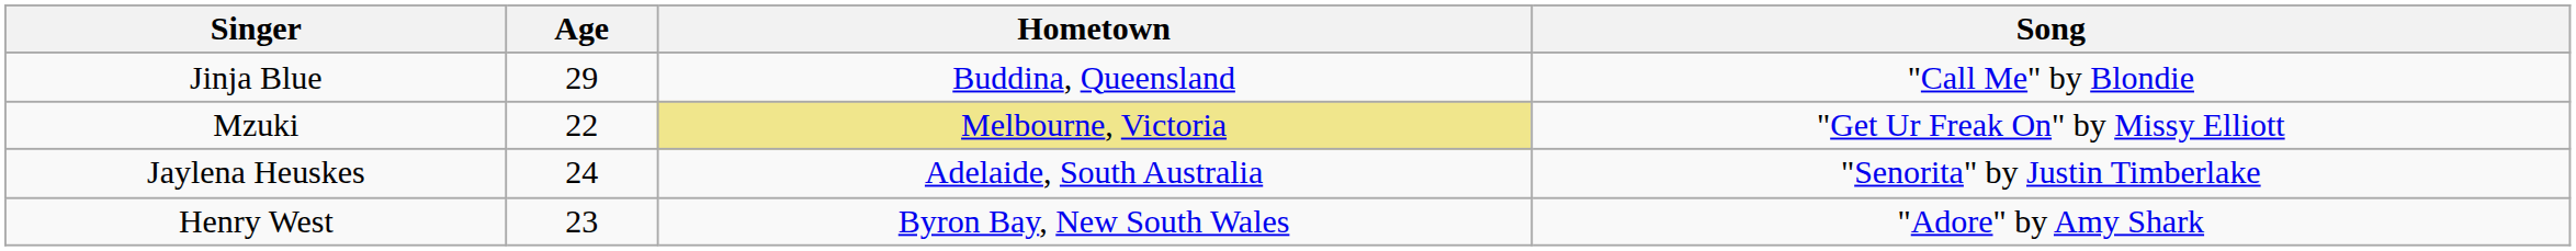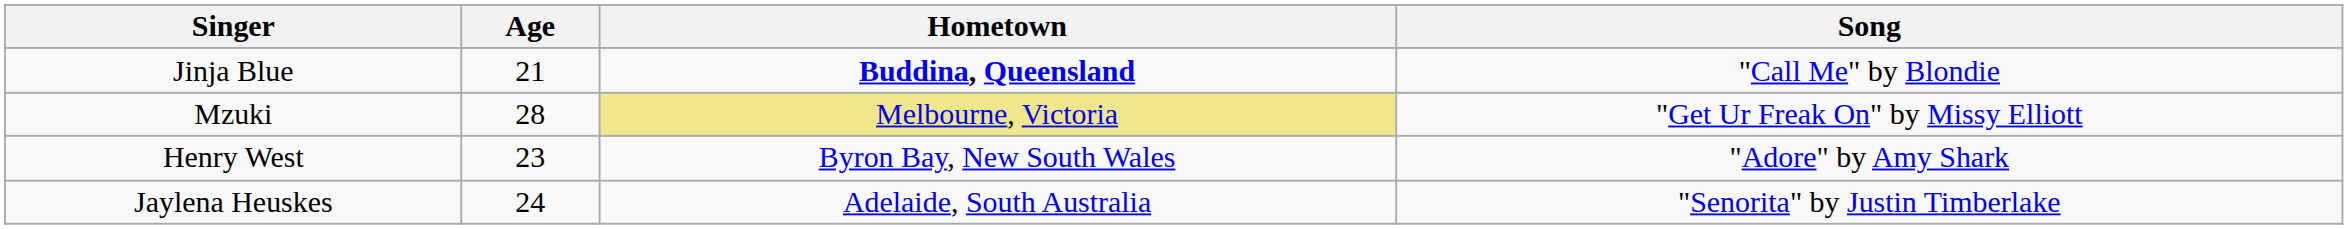Jinja Blue | Age: 29 -> 21
Jinja Blue | Hometown: normal -> bold
Mzuki | Age: 22 -> 28
rows swapped: Jaylena Heuskes <-> Henry West
